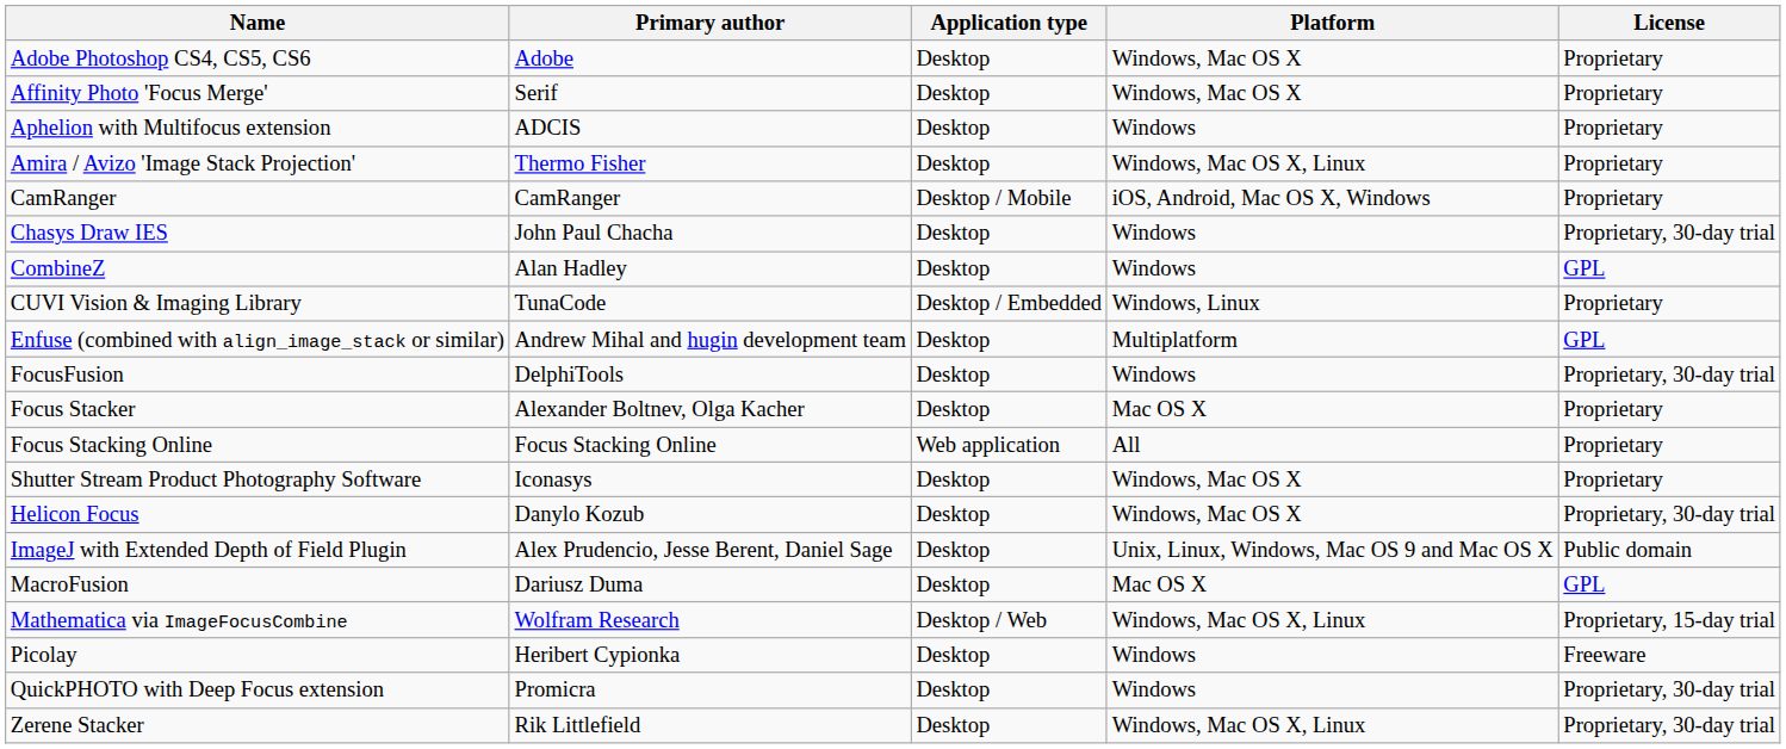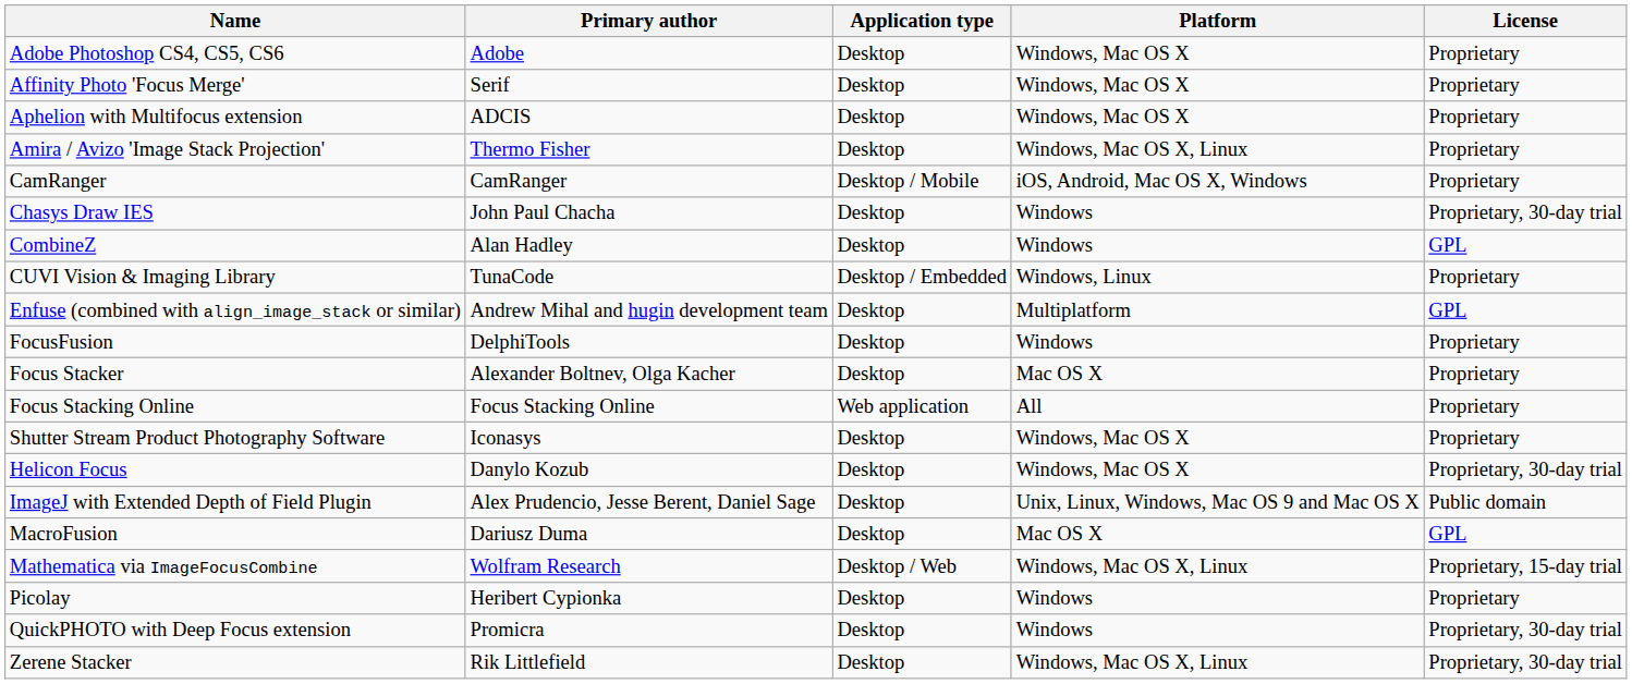Aphelion with Multifocus extension | Platform: Windows -> Windows, Mac OS X
FocusFusion | License: Proprietary, 30-day trial -> Proprietary
Picolay | License: Freeware -> Proprietary
